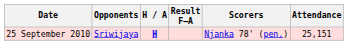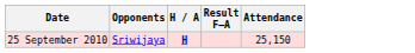- column: Scorers | Njanka 78' (pen.)
25 September 2010 | Attendance: 25,151 -> 25,150
